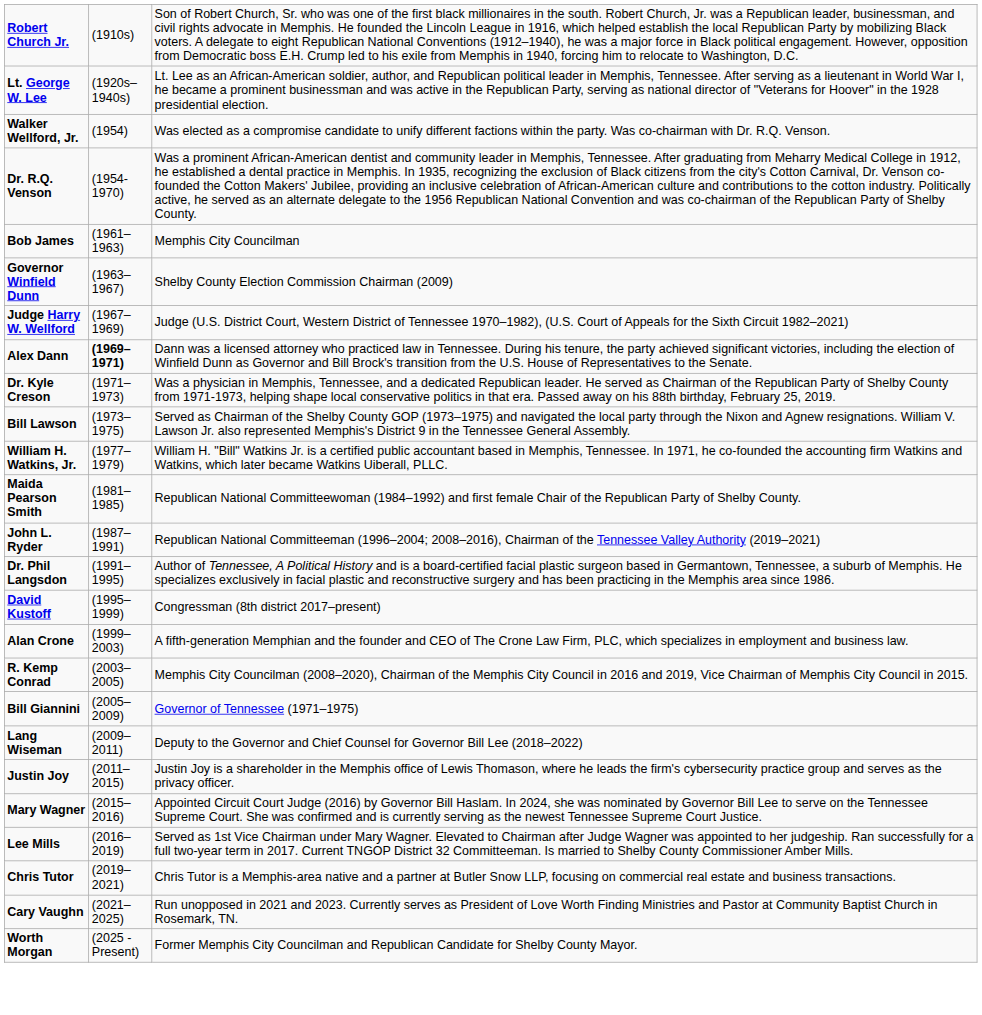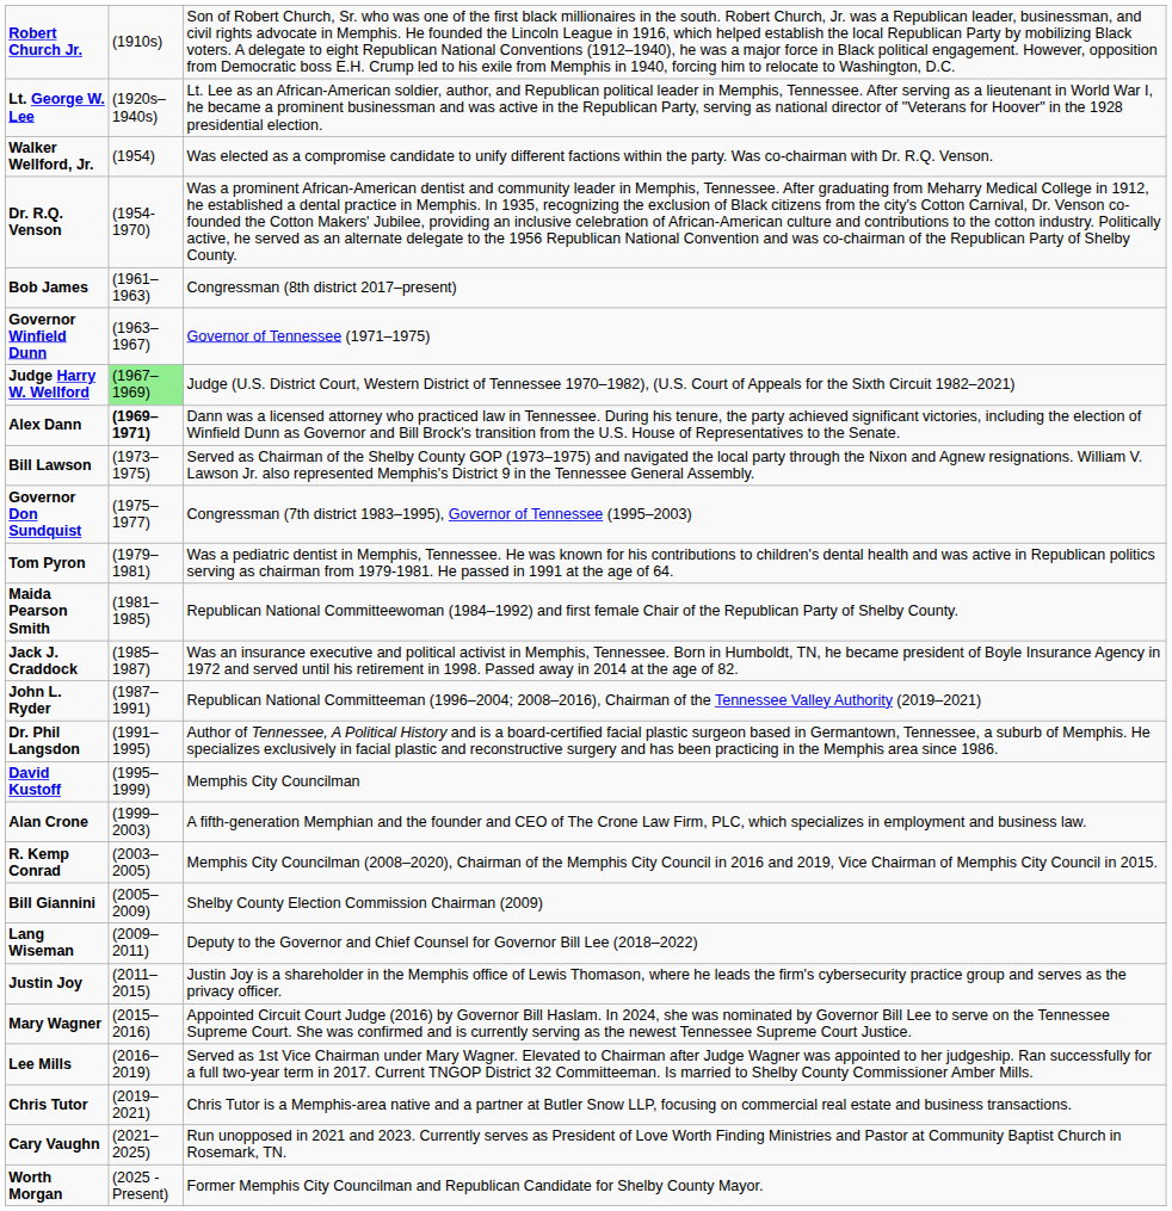Bob James | column 3: Memphis City Councilman -> Congressman (8th district 2017–present)
Governor Winfield Dunn | column 3: Shelby County Election Commission Chairman (2009) -> Governor of Tennessee (1971–1975)
Judge Harry W. Wellford | column 2: no background -> lightgreen background
- row: Dr. Kyle Creson | (1971–1973) | Was a physician in Memphis, Tennessee, and a dedicated Republican leader. He served as Chairman of the Republican Party of Shelby County from 1971-1973, helping shape local conservative politics in that era. Passed away on his 88th birthday, February 25, 2019.
+ row: Governor Don Sundquist | (1975–1977) | Congressman (7th district 1983–1995), Governor of Tennessee (1995–2003)
- row: William H. Watkins, Jr. | (1977–1979) | William H. "Bill" Watkins Jr. is a certified public accountant based in Memphis, Tennessee. In 1971, he co-founded the accounting firm Watkins and Watkins, which later became Watkins Uiberall, PLLC.
+ row: Tom Pyron | (1979–1981) | Was a pediatric dentist in Memphis, Tennessee. He was known for his contributions to children's dental health and was active in Republican politics serving as chairman from 1979-1981. He passed in 1991 at the age of 64.
+ row: Jack J. Craddock | (1985–1987) | Was an insurance executive and political activist in Memphis, Tennessee. Born in Humboldt, TN, he became president of Boyle Insurance Agency in 1972 and served until his retirement in 1998. Passed away in 2014 at the age of 82.
David Kustoff | column 3: Congressman (8th district 2017–present) -> Memphis City Councilman
Bill Giannini | column 3: Governor of Tennessee (1971–1975) -> Shelby County Election Commission Chairman (2009)
